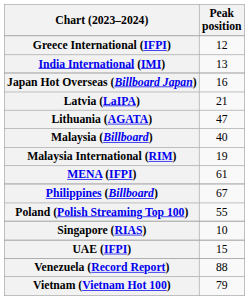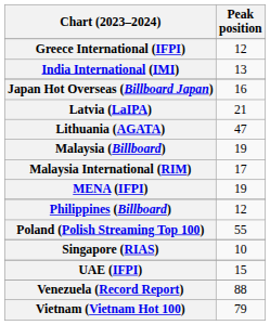Malaysia (Billboard) | Peak position: 40 -> 19
Malaysia International (RIM) | Peak position: 19 -> 17
MENA (IFPI) | Peak position: 61 -> 19
Philippines (Billboard) | Peak position: 67 -> 12
